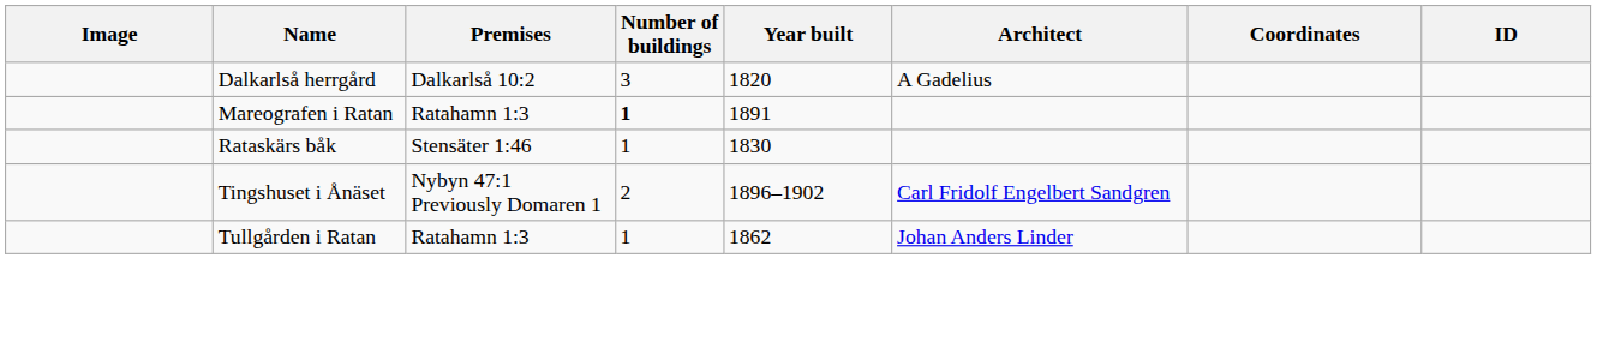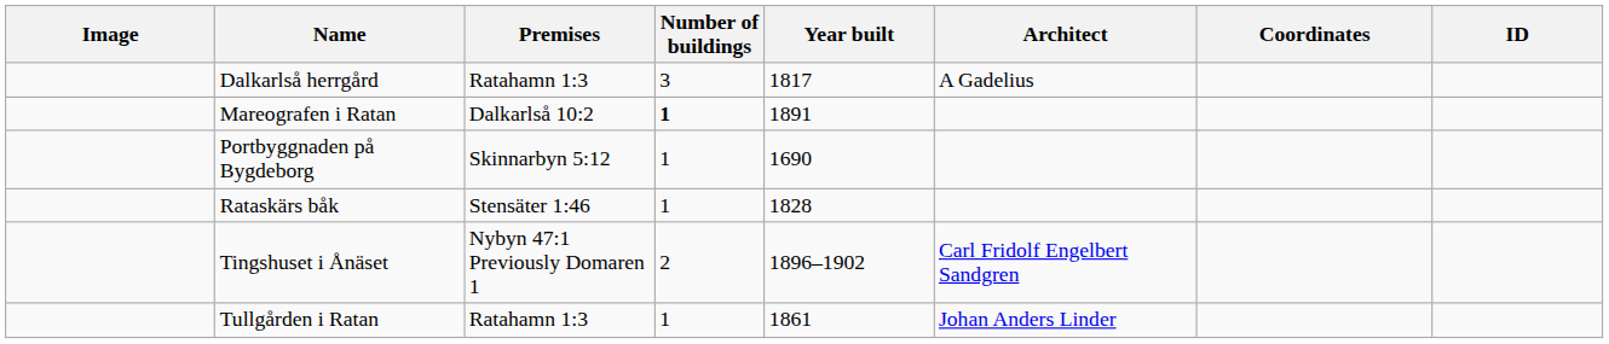Dalkarlså herrgård | Premises: Dalkarlså 10:2 -> Ratahamn 1:3
Dalkarlså herrgård | Year built: 1820 -> 1817
Mareografen i Ratan | Premises: Ratahamn 1:3 -> Dalkarlså 10:2
+ row: Portbyggnaden på Bygdeborg | Skinnarbyn 5:12 | 1 | 1690
Rataskärs båk | Year built: 1830 -> 1828
Tullgården i Ratan | Year built: 1862 -> 1861
